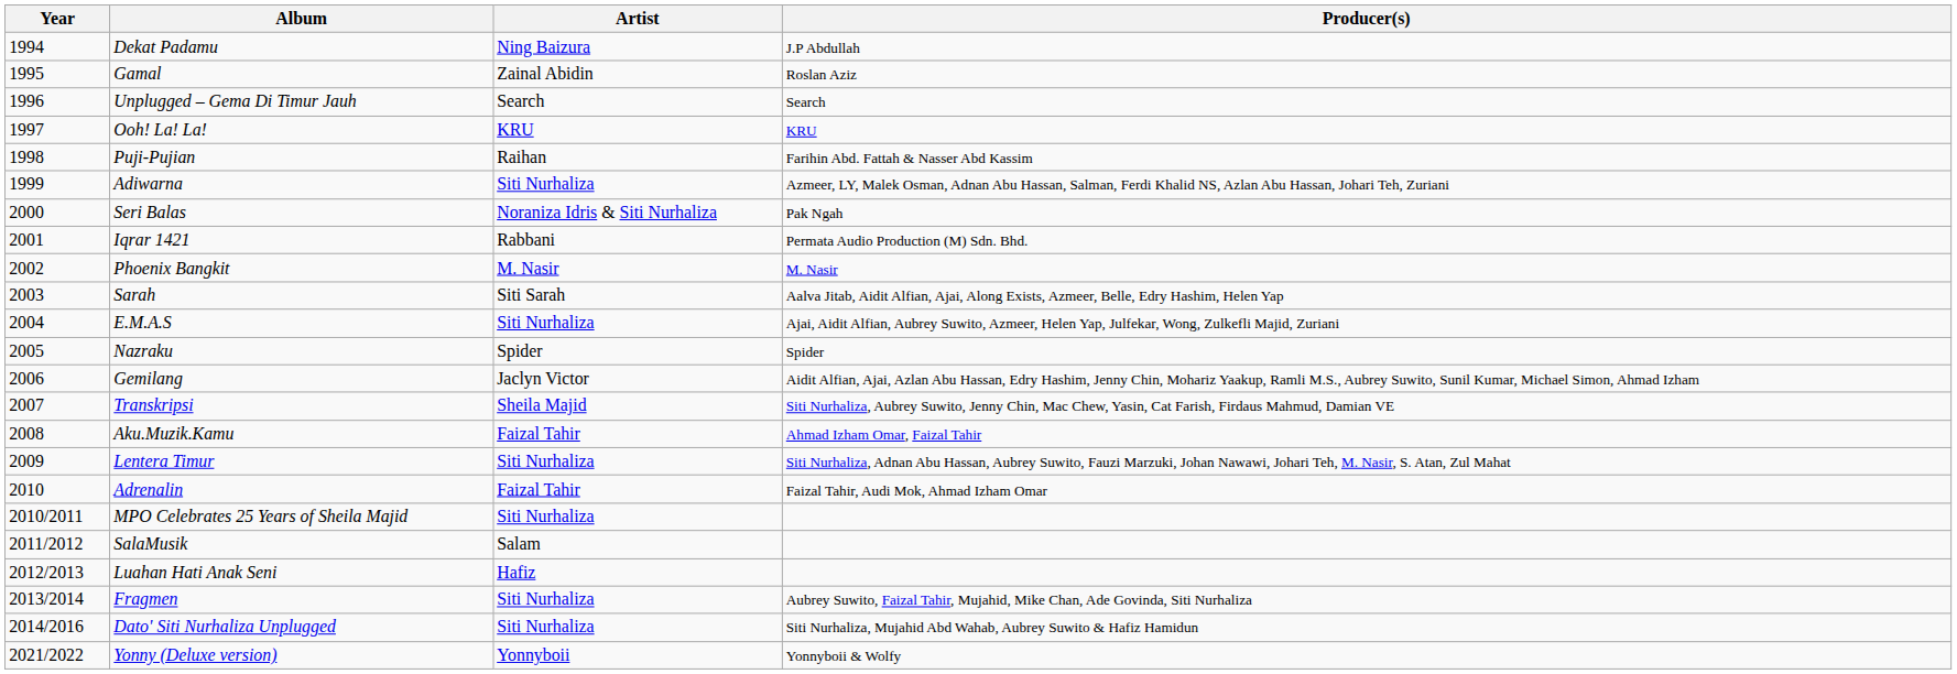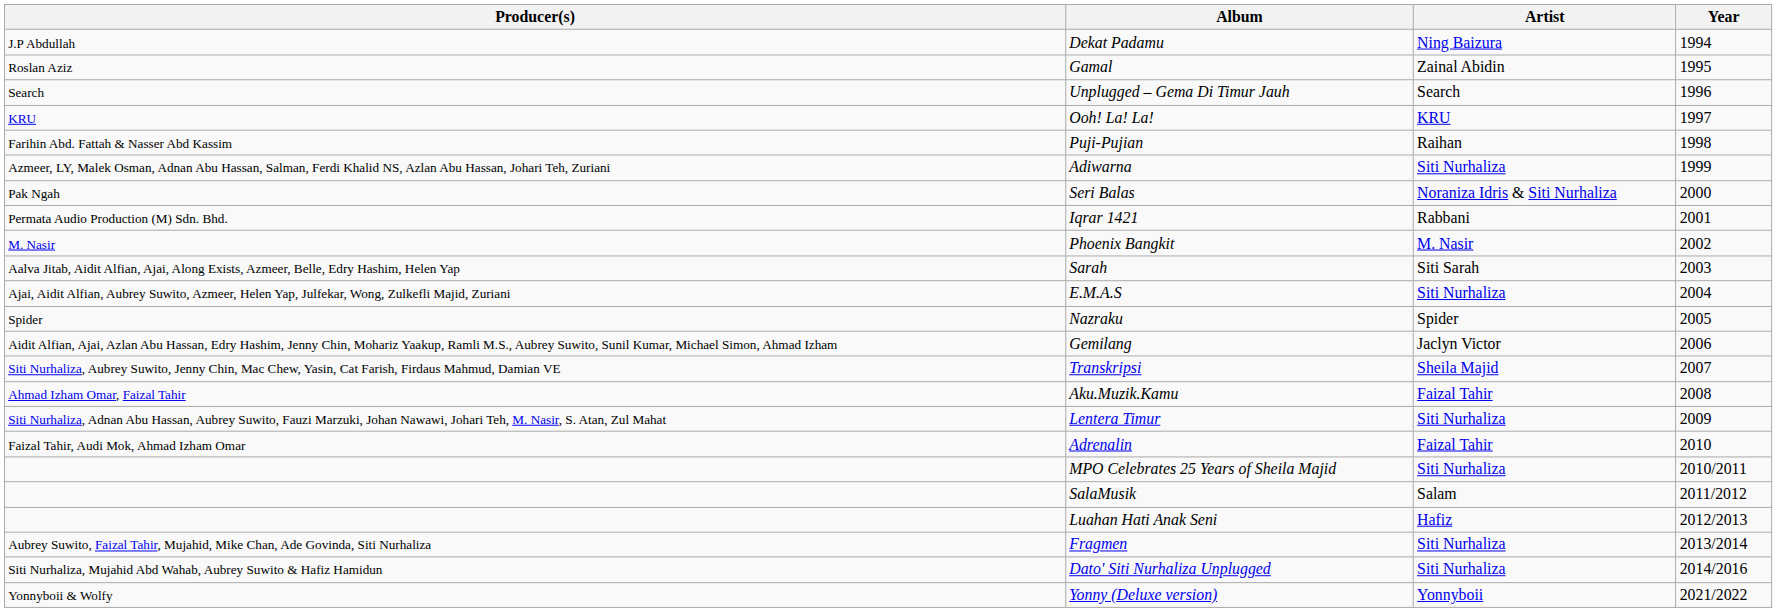columns swapped: Year <-> Producer(s)
